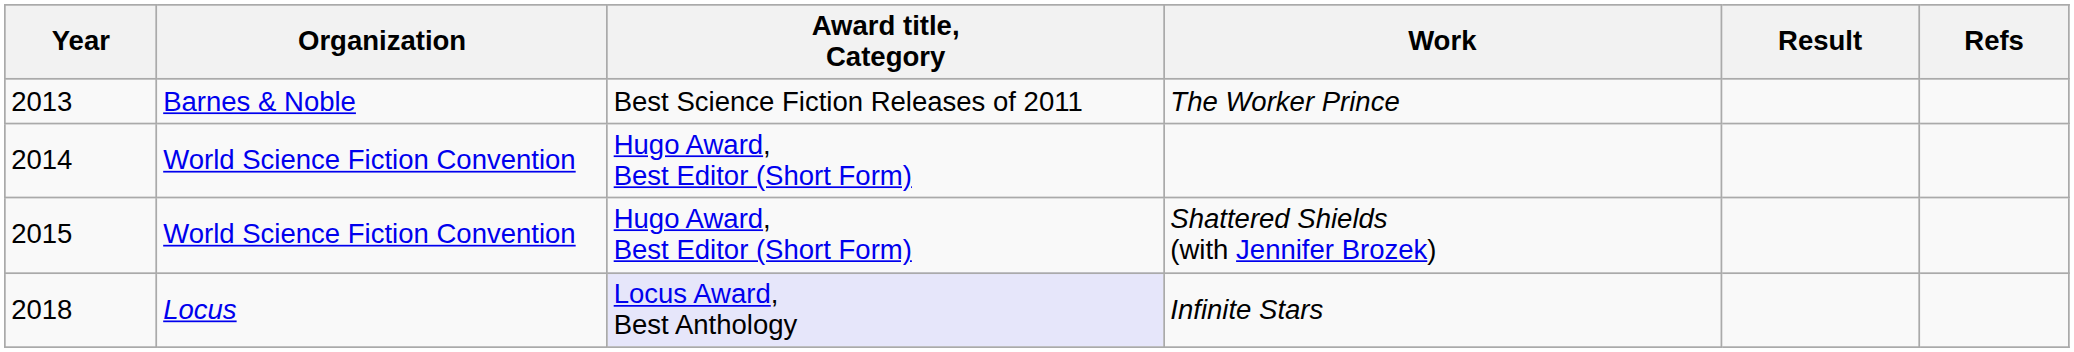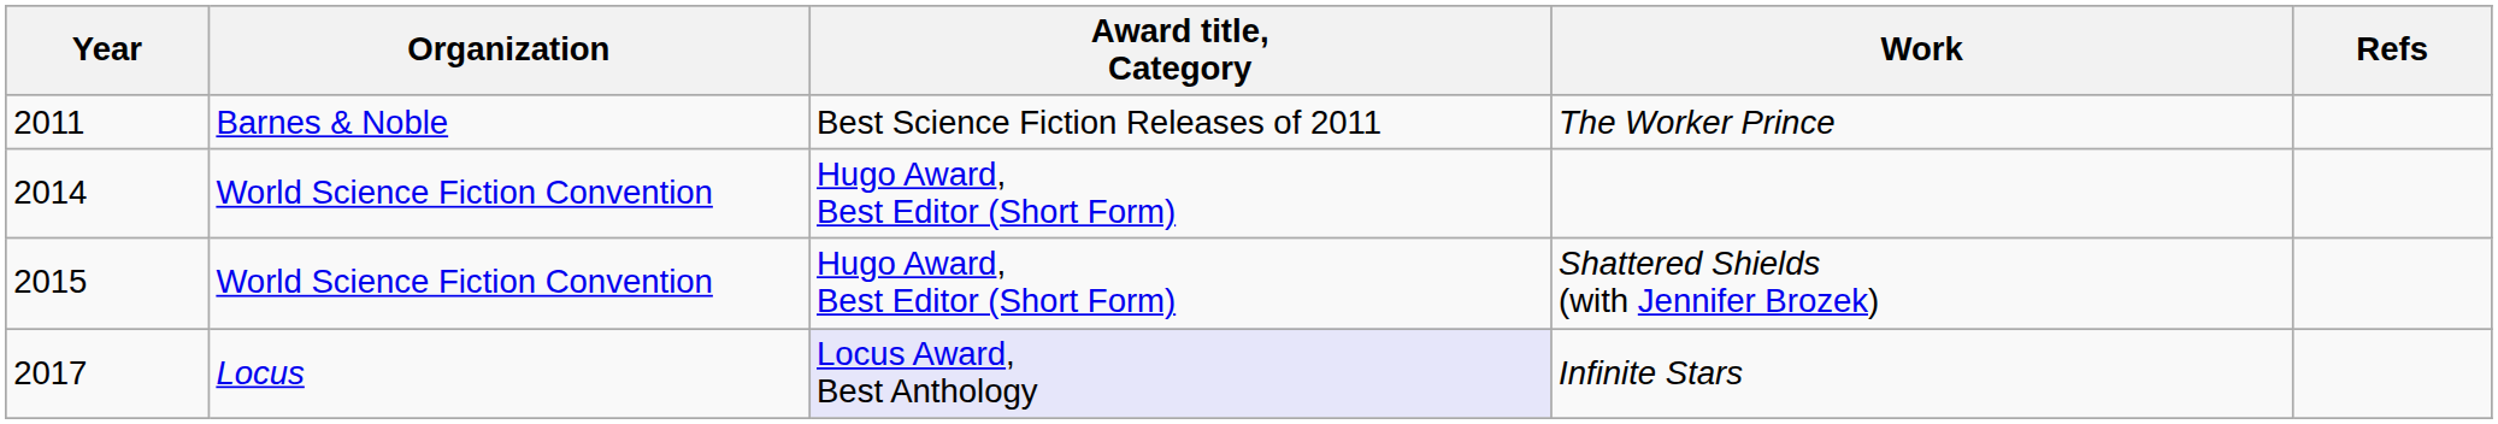- column: Result
The Worker Prince | Year: 2013 -> 2011
Infinite Stars | Year: 2018 -> 2017
